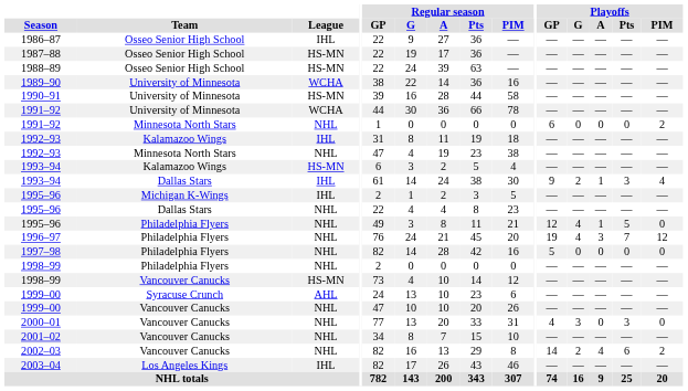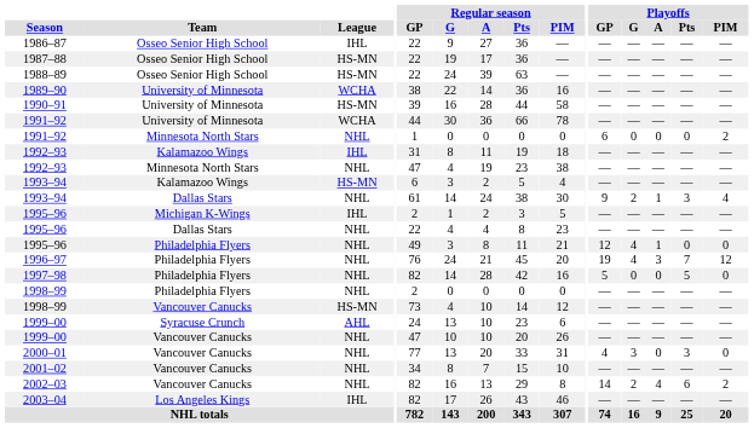1993–94 / Dallas Stars | League: IHL -> NHL
1995–96 / Philadelphia Flyers | Playoffs / Pts: 5 -> 0
1997–98 | Playoffs / Pts: 0 -> 5
